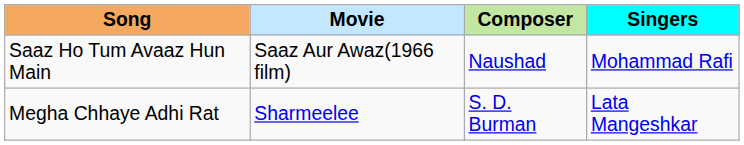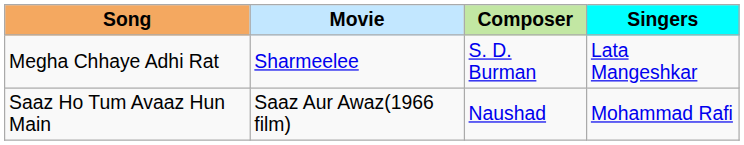rows swapped: Megha Chhaye Adhi Rat <-> Saaz Ho Tum Avaaz Hun Main
